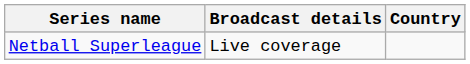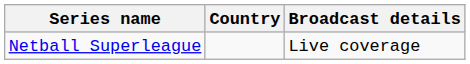columns swapped: Country <-> Broadcast details
